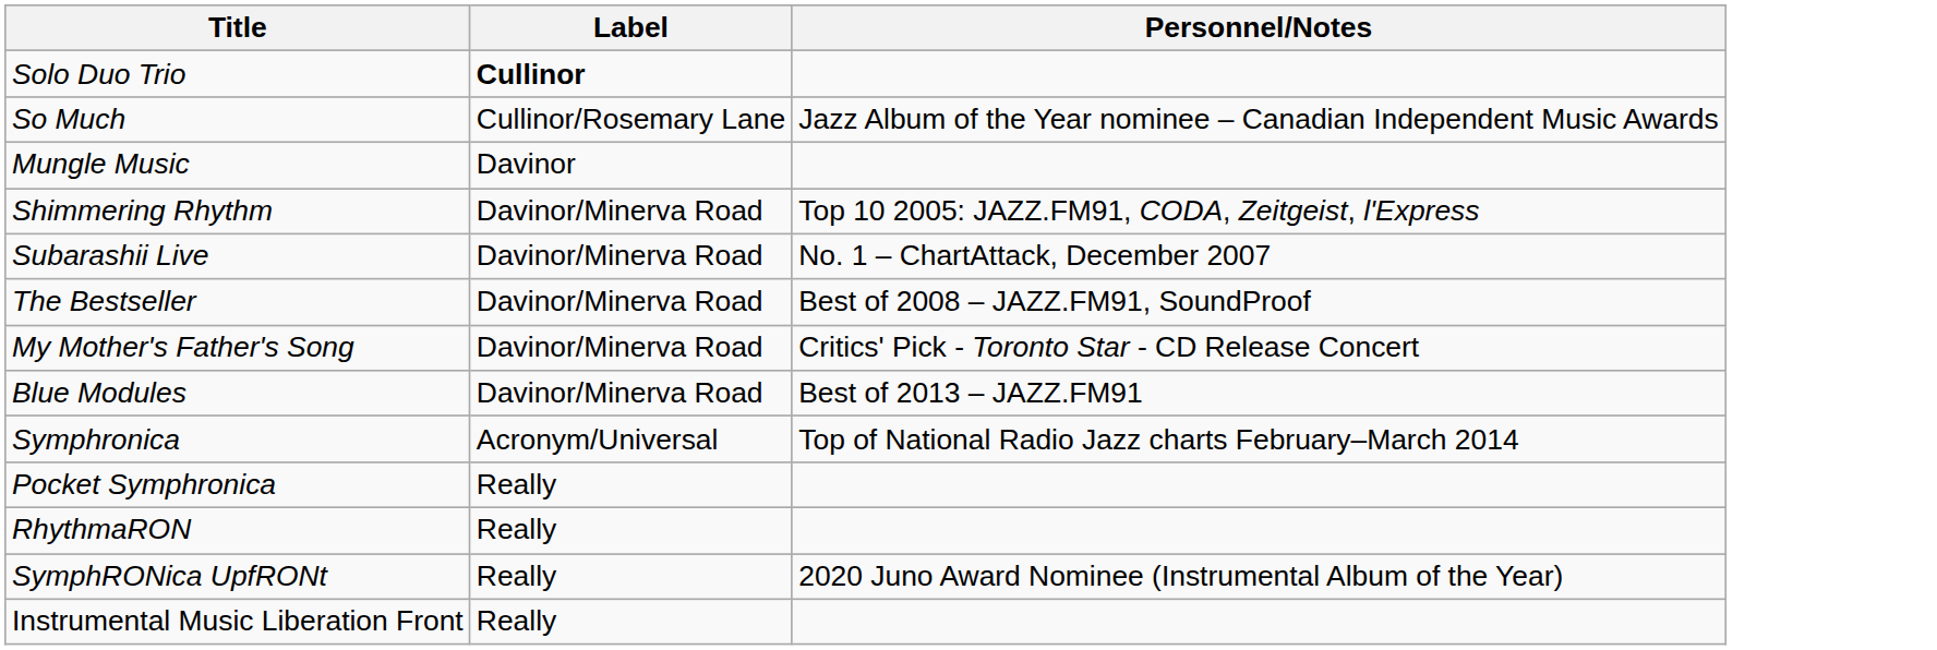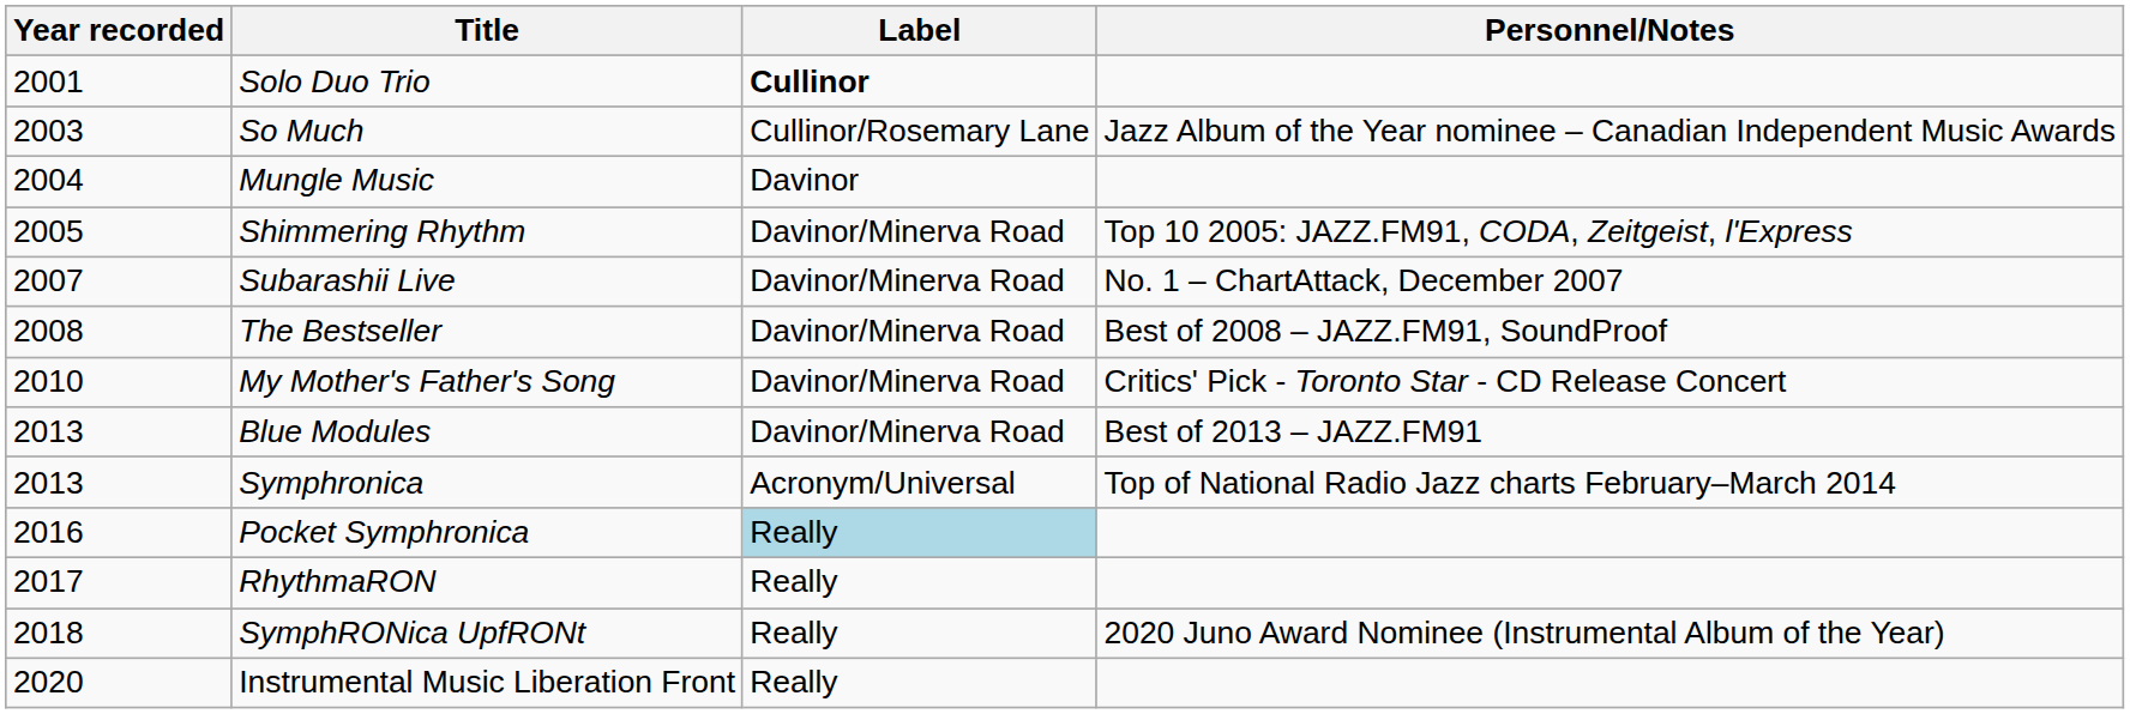+ column: Year recorded | 2001 | 2003 | 2004 | 2005 | 2007 | 2008 | 2010 | 2013 | 2013 | 2016 | 2017 | 2018 | 2020
Pocket Symphronica | Label: no background -> lightblue background
